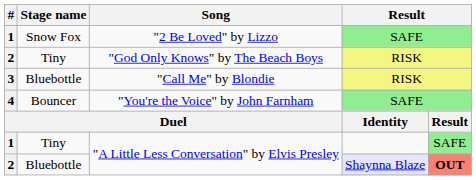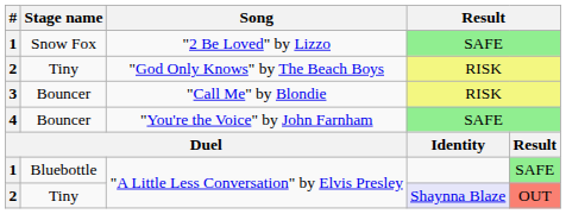"Call Me" by Blondie | Stage name: Bluebottle -> Bouncer
1 / "A Little Less Conversation" by Elvis Presley | Stage name: Tiny -> Bluebottle
2 / "A Little Less Conversation" by Elvis Presley | Stage name: Bluebottle -> Tiny
2 / "A Little Less Conversation" by Elvis Presley | column 5: bold -> normal
